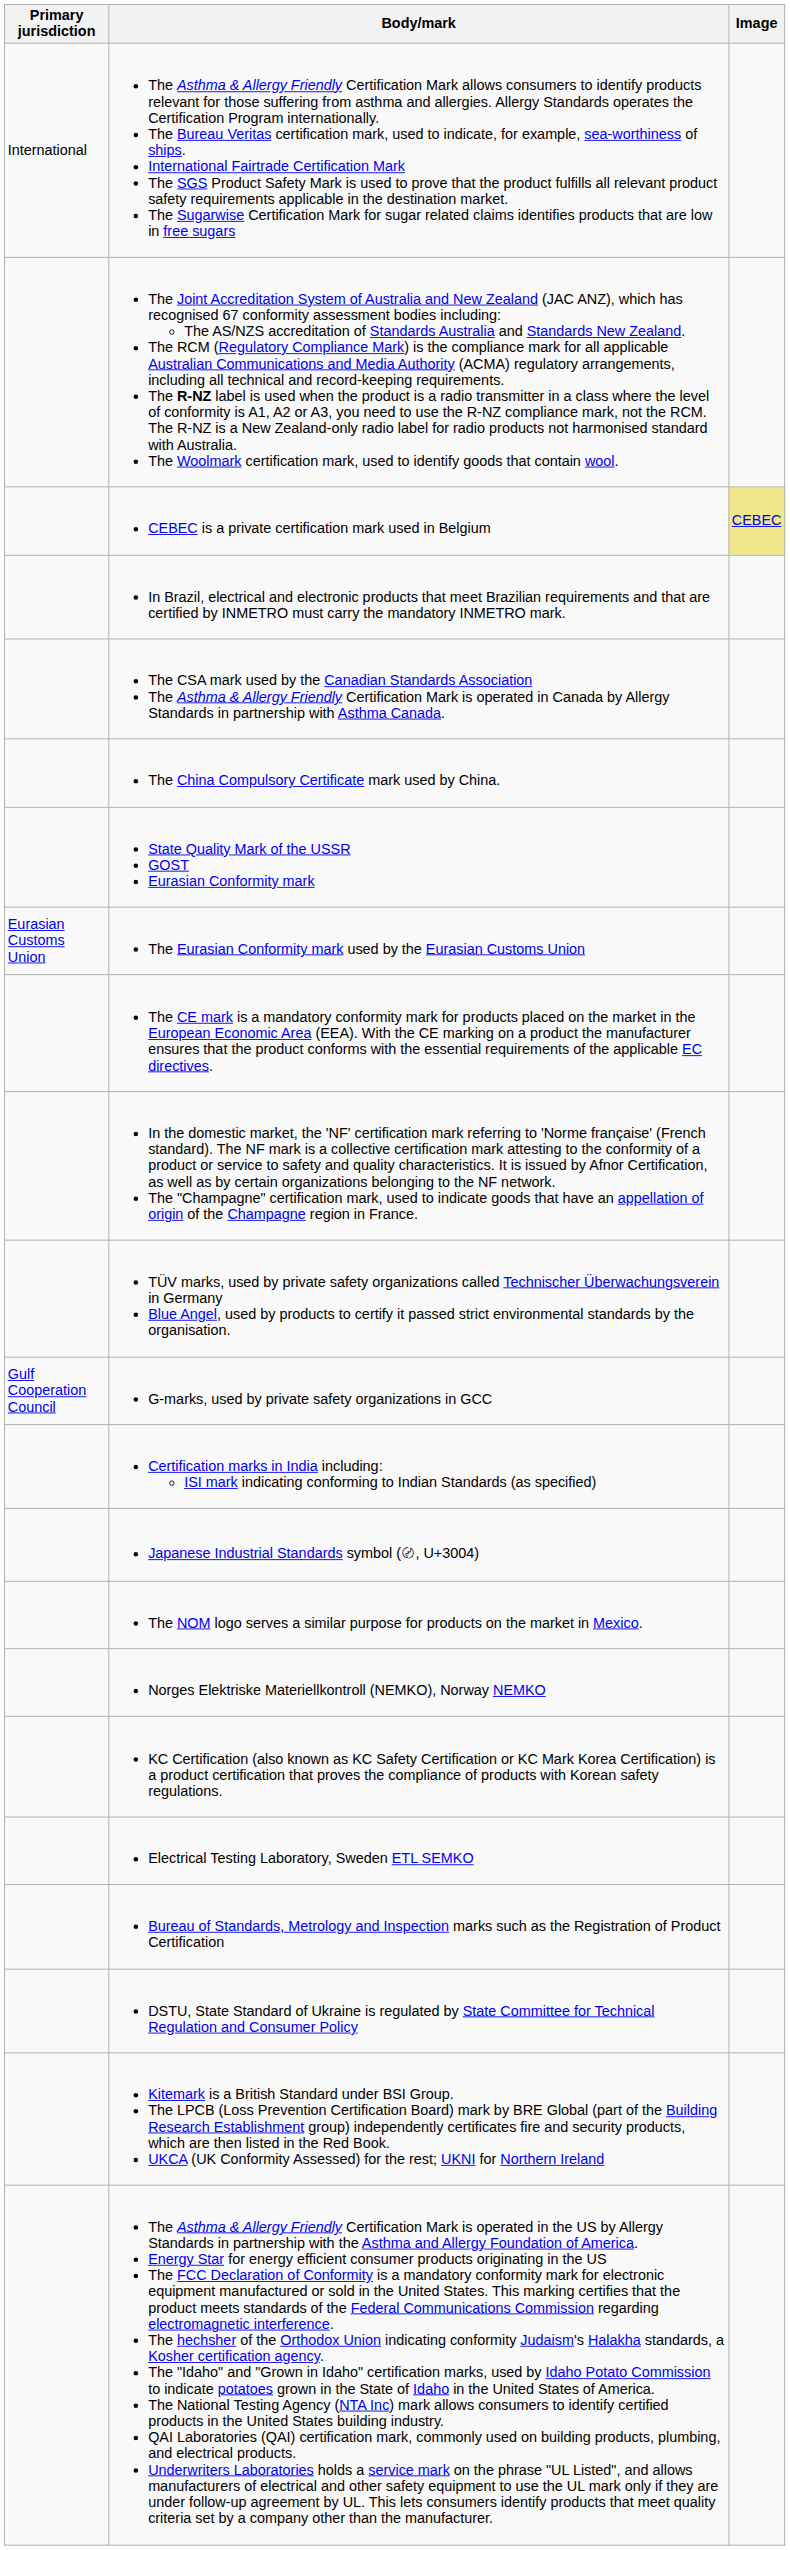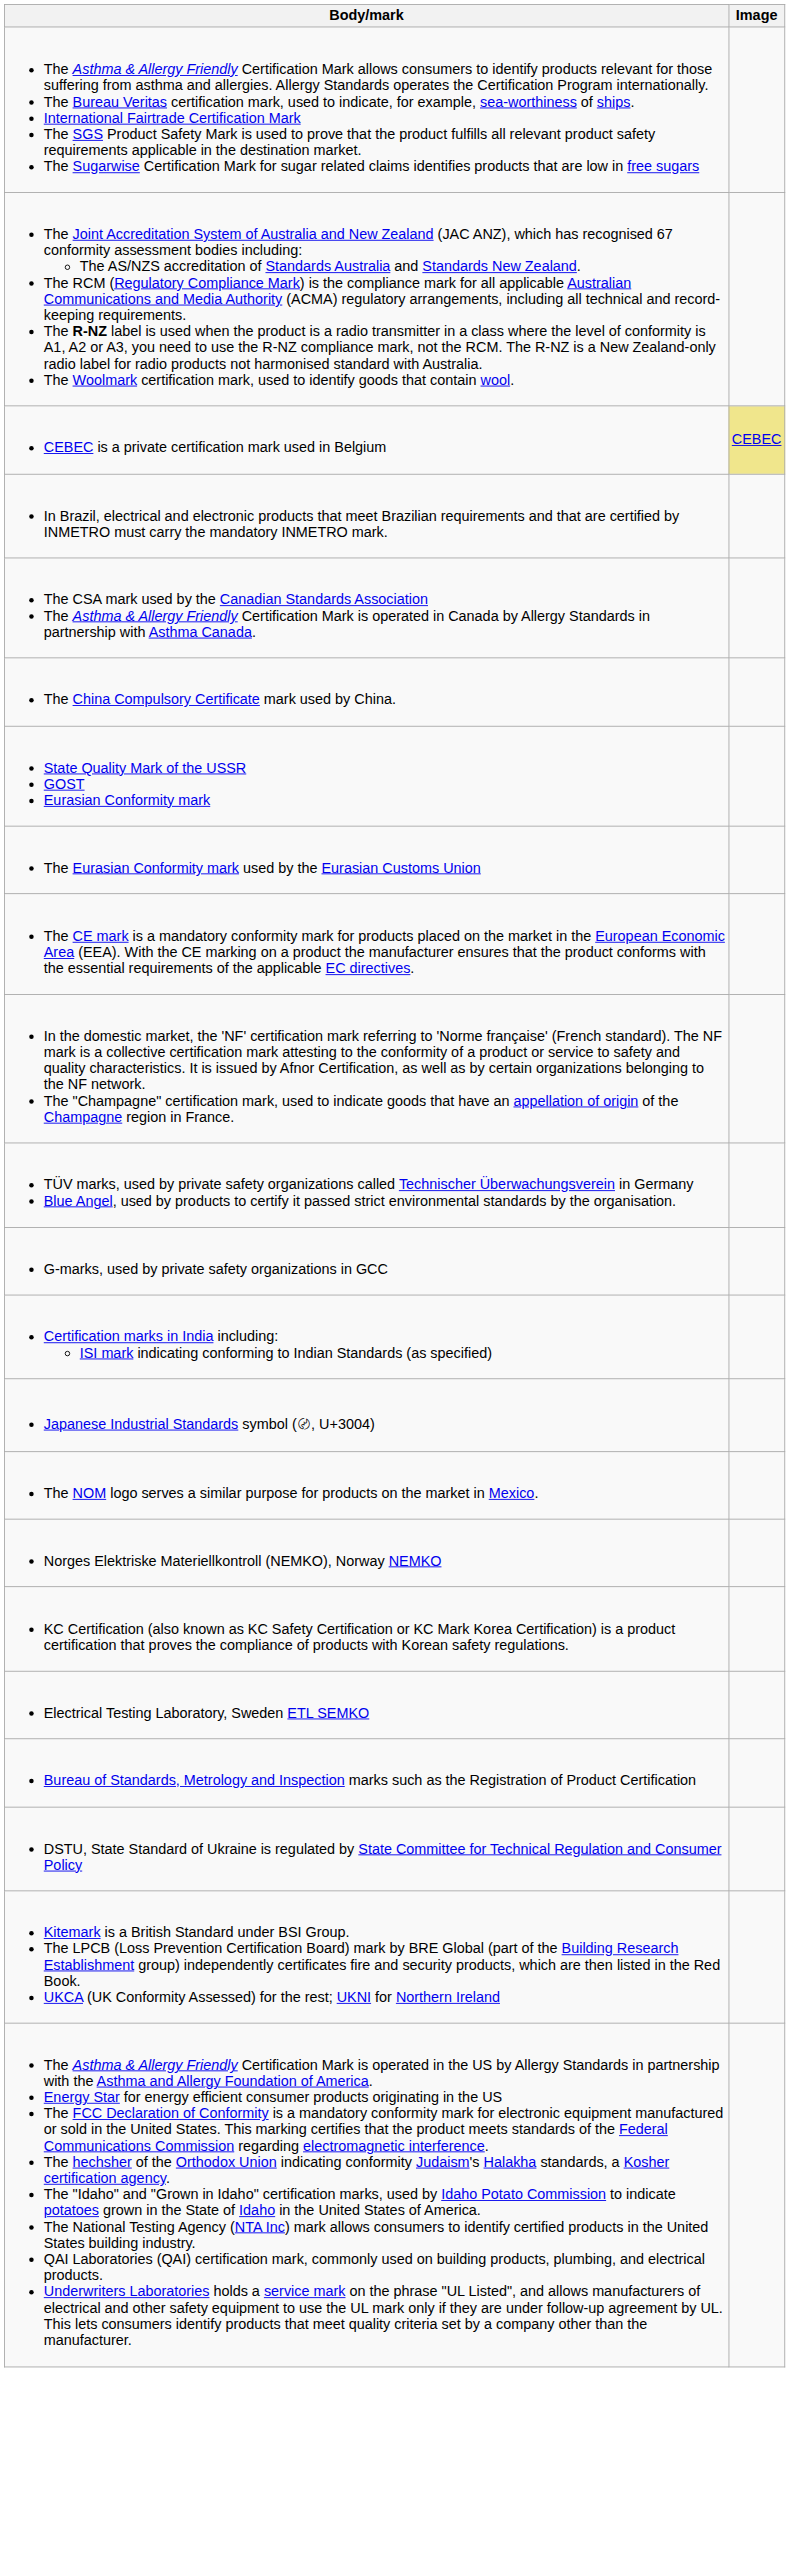- column: Primary jurisdiction | International | Eurasian Customs Union | Gulf Cooperation Council
